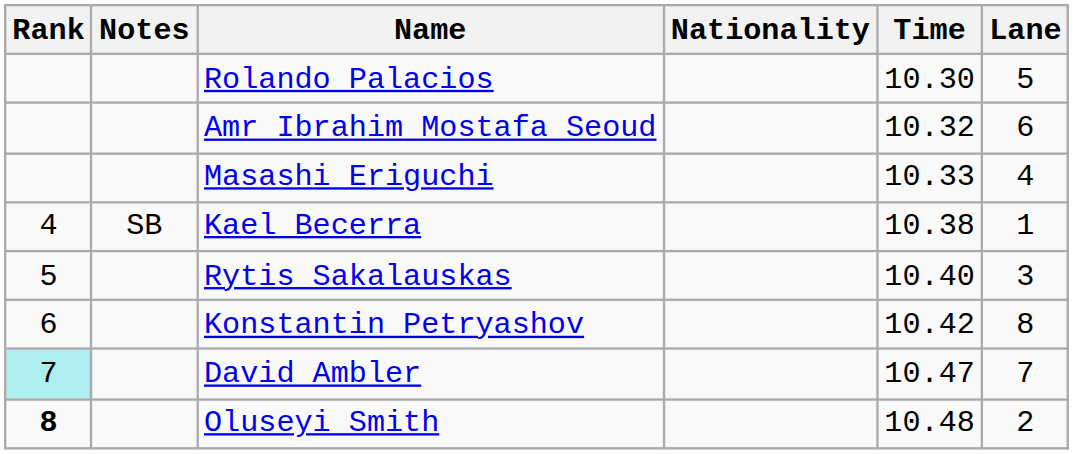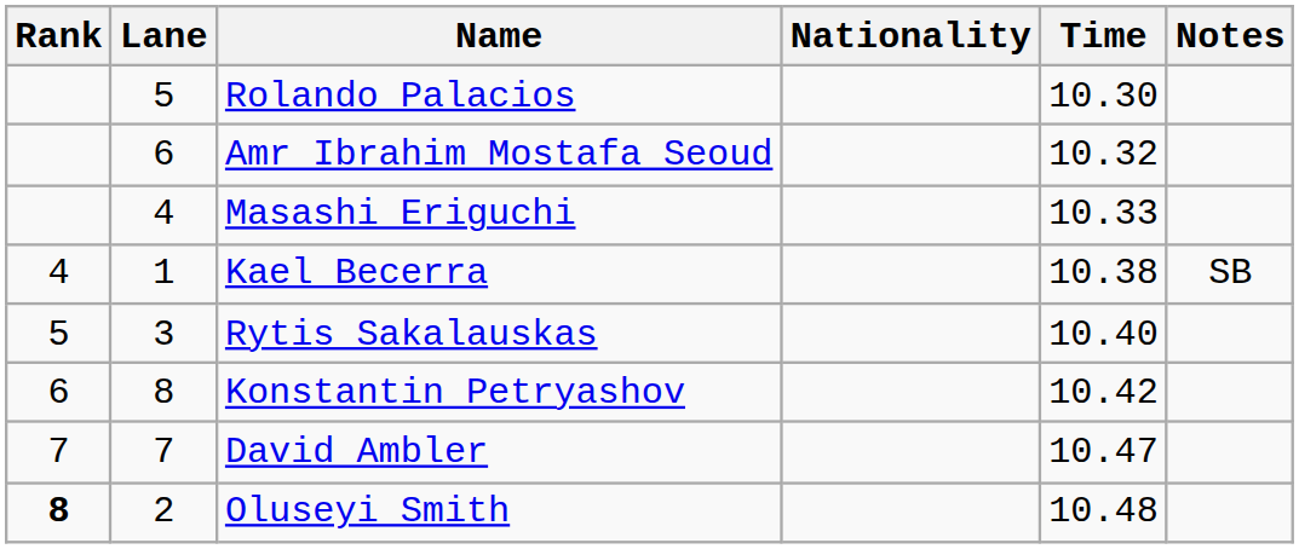columns swapped: Lane <-> Notes
David Ambler | Rank: paleturquoise background -> no background
